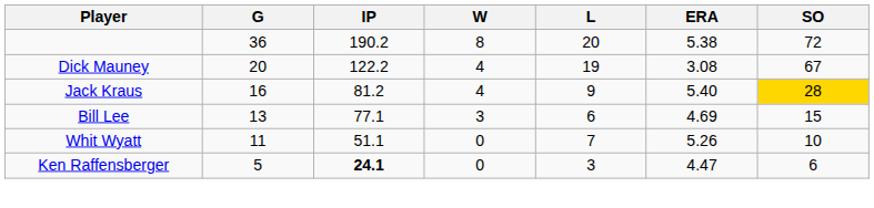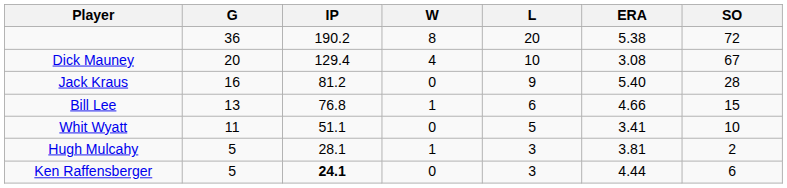Dick Mauney | IP: 122.2 -> 129.4
Dick Mauney | L: 19 -> 10
Jack Kraus | W: 4 -> 0
Jack Kraus | SO: gold background -> no background
Bill Lee | IP: 77.1 -> 76.8
Bill Lee | W: 3 -> 1
Bill Lee | ERA: 4.69 -> 4.66
Whit Wyatt | L: 7 -> 5
Whit Wyatt | ERA: 5.26 -> 3.41
+ row: Hugh Mulcahy | 5 | 28.1 | 1 | 3 | 3.81 | 2
Ken Raffensberger | ERA: 4.47 -> 4.44
